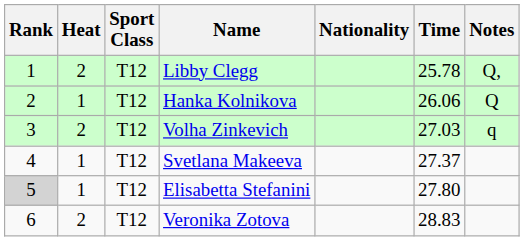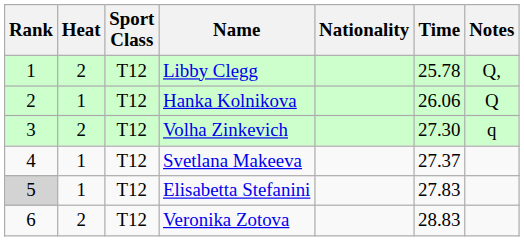Volha Zinkevich | Time: 27.03 -> 27.30
Elisabetta Stefanini | Time: 27.80 -> 27.83
